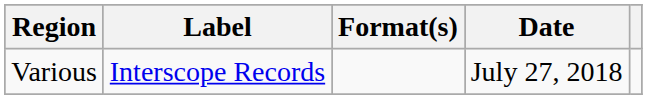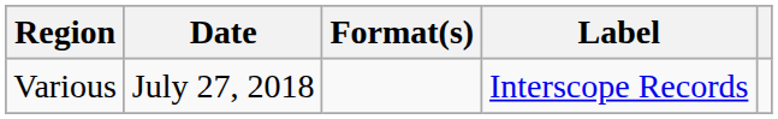columns swapped: Date <-> Label
